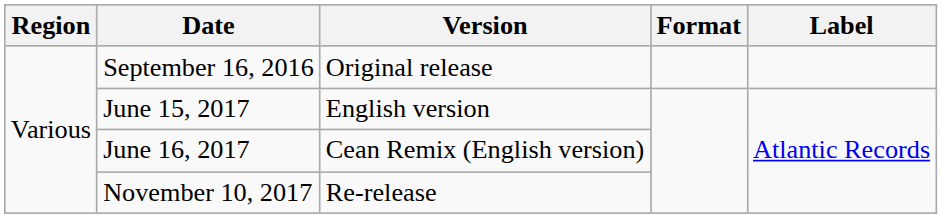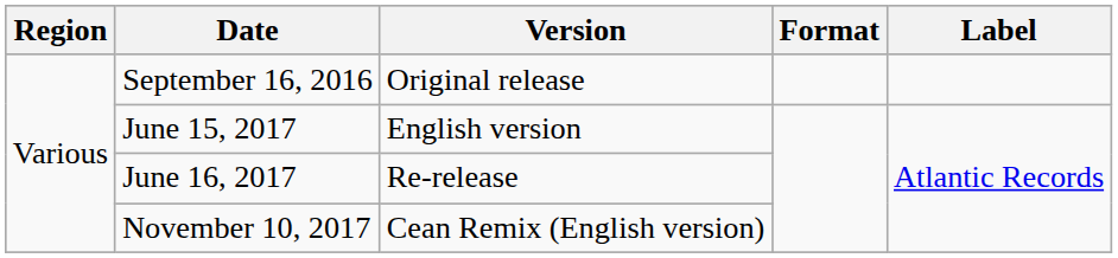June 16, 2017 | Version: Cean Remix (English version) -> Re-release
November 10, 2017 | Version: Re-release -> Cean Remix (English version)
